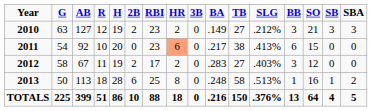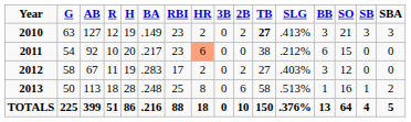columns swapped: BA <-> 2B
2010 | TB: normal -> bold
2010 | SLG: .212% -> .413%
2011 | SLG: .413% -> .212%
